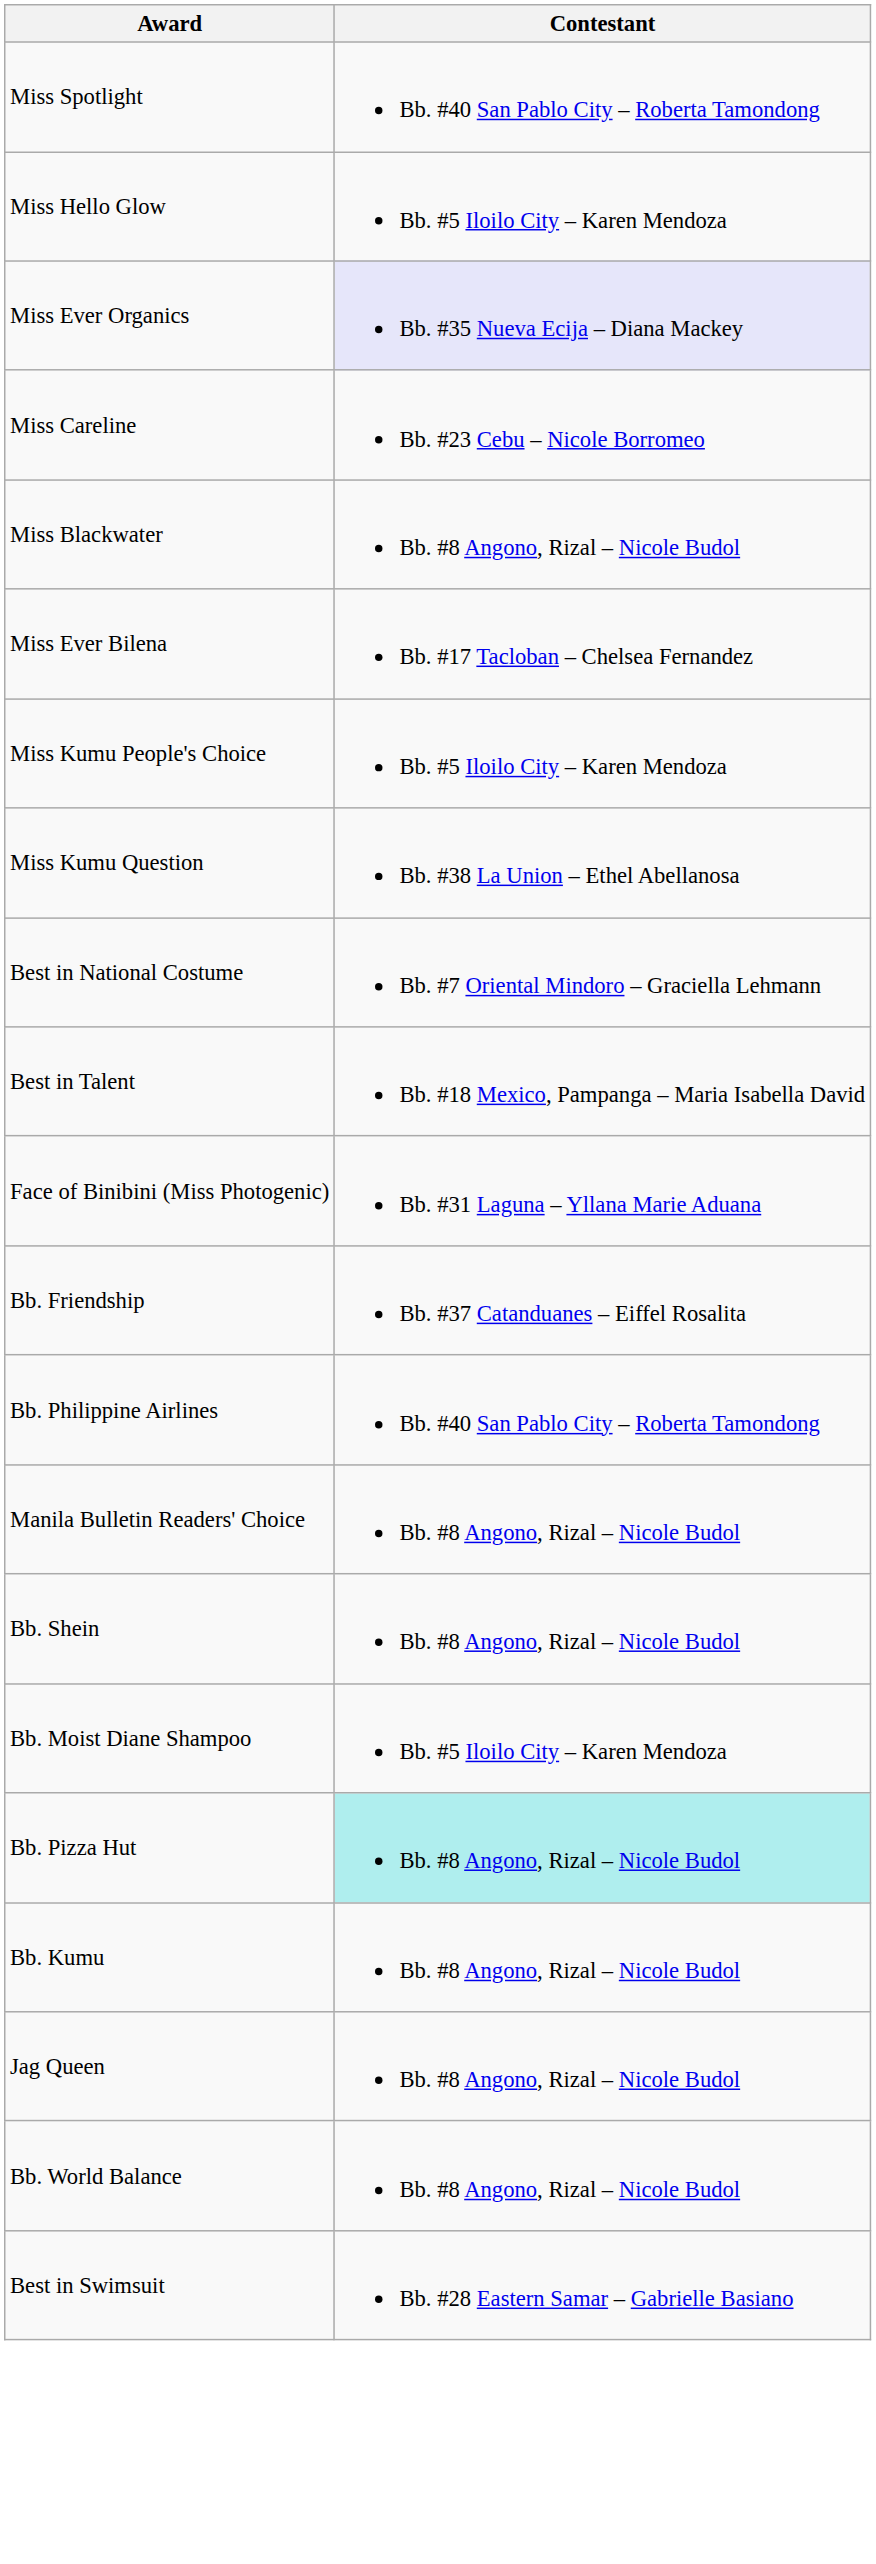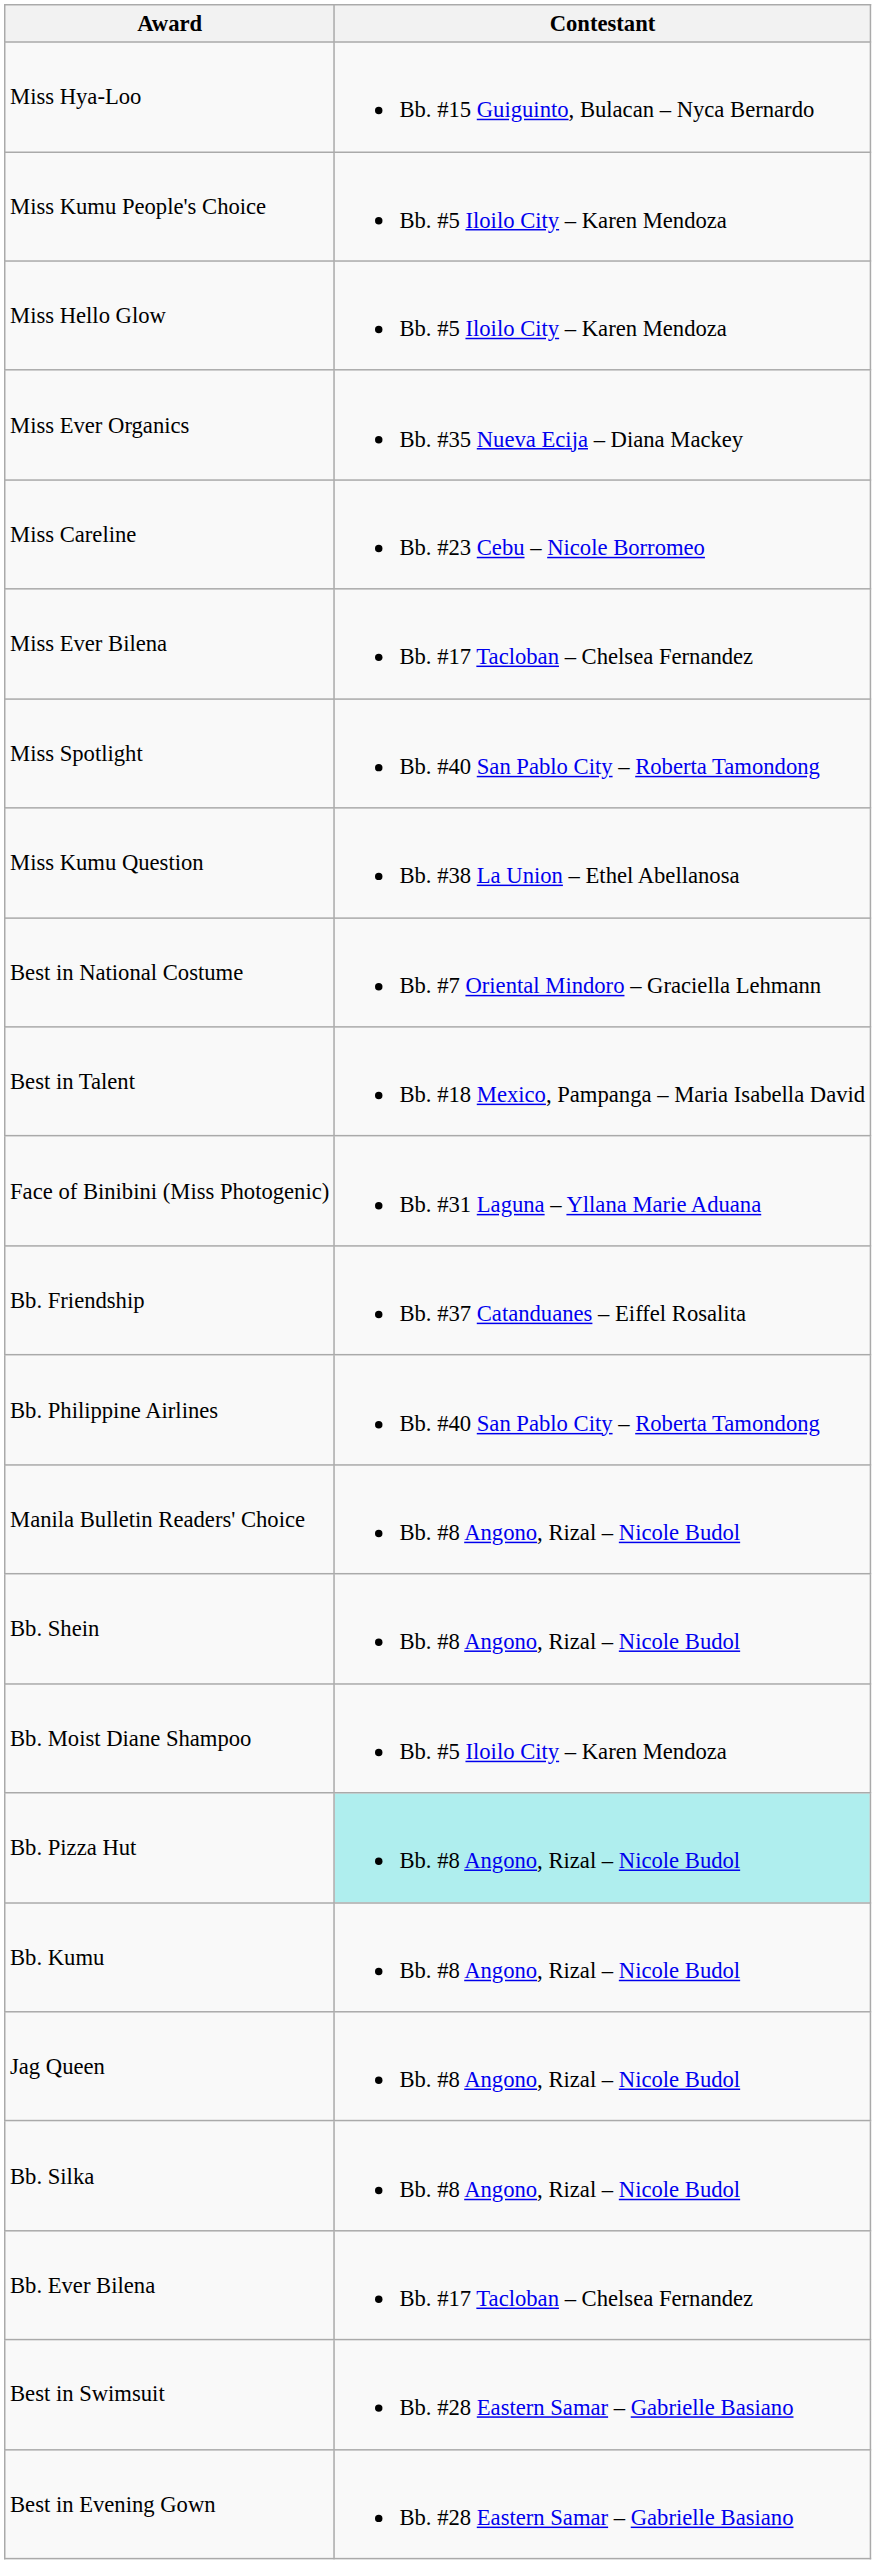+ row: Miss Hya-Loo | Bb. #15 Guiguinto, Bulacan – Nyca Bernardo
rows swapped: Miss Spotlight <-> Miss Kumu People's Choice
Miss Ever Organics | Contestant: lavender background -> no background
- row: Miss Blackwater | Bb. #8 Angono, Rizal – Nicole Budol
+ row: Bb. Silka | Bb. #8 Angono, Rizal – Nicole Budol
+ row: Bb. Ever Bilena | Bb. #17 Tacloban – Chelsea Fernandez
- row: Bb. World Balance | Bb. #8 Angono, Rizal – Nicole Budol
+ row: Best in Evening Gown | Bb. #28 Eastern Samar – Gabrielle Basiano
